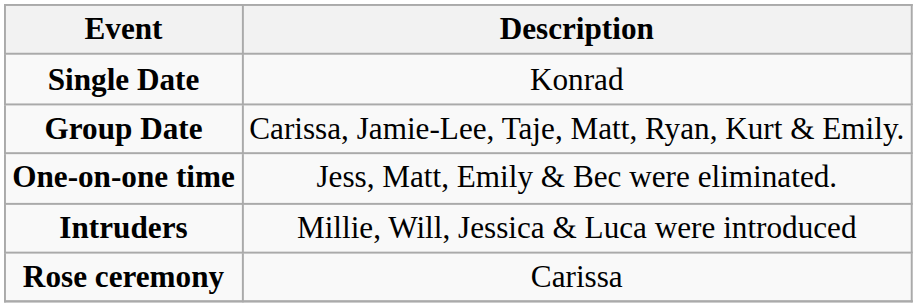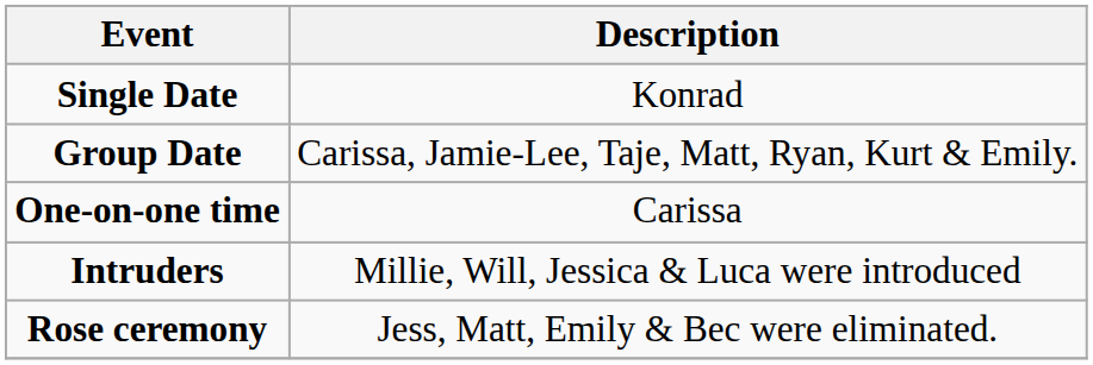One-on-one time | Description: Jess, Matt, Emily & Bec were eliminated. -> Carissa
Rose ceremony | Description: Carissa -> Jess, Matt, Emily & Bec were eliminated.
